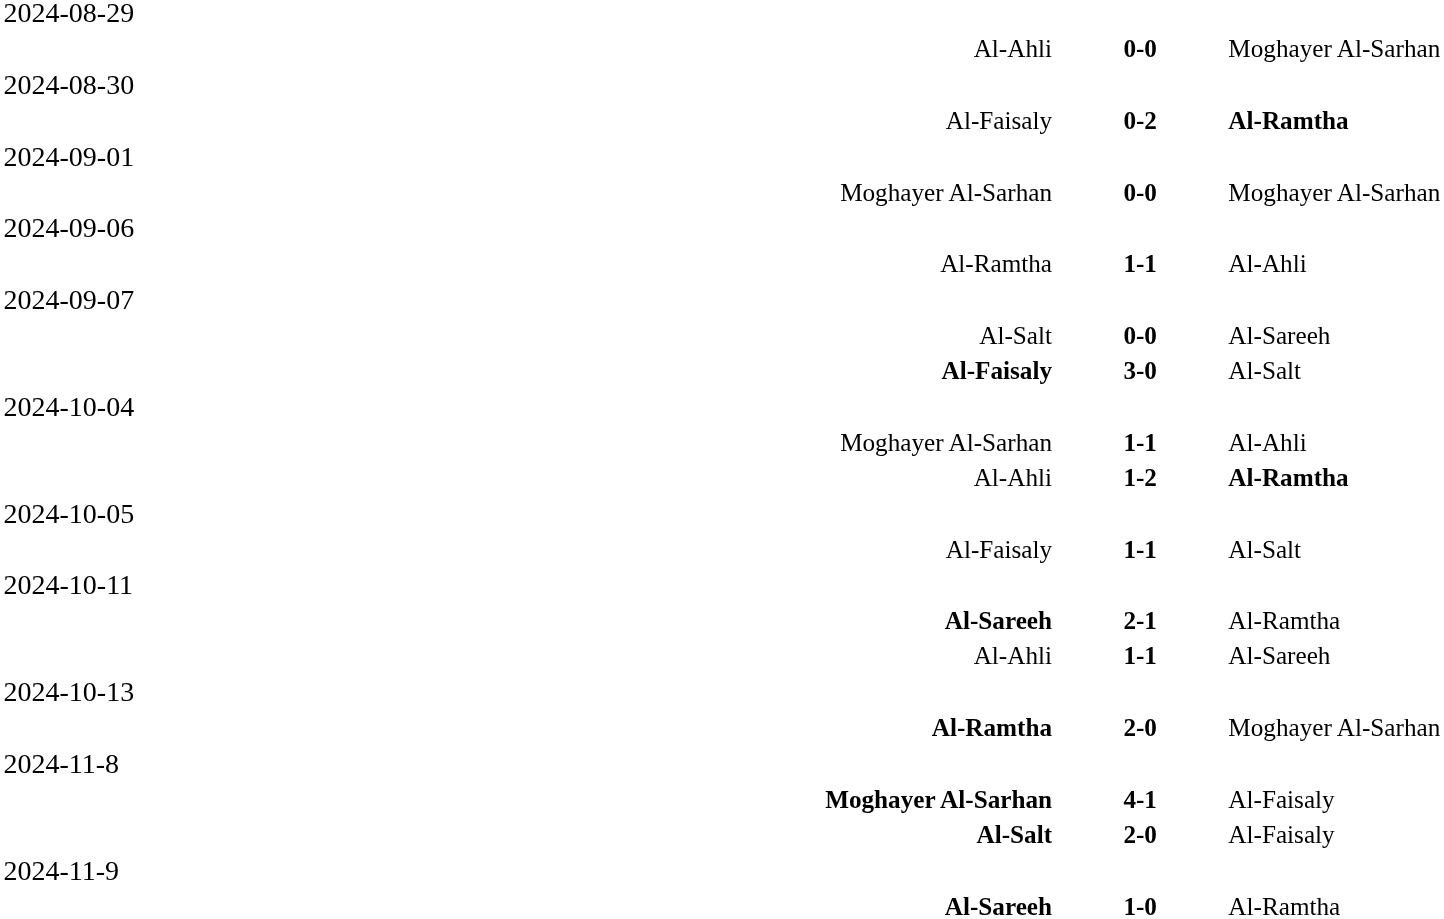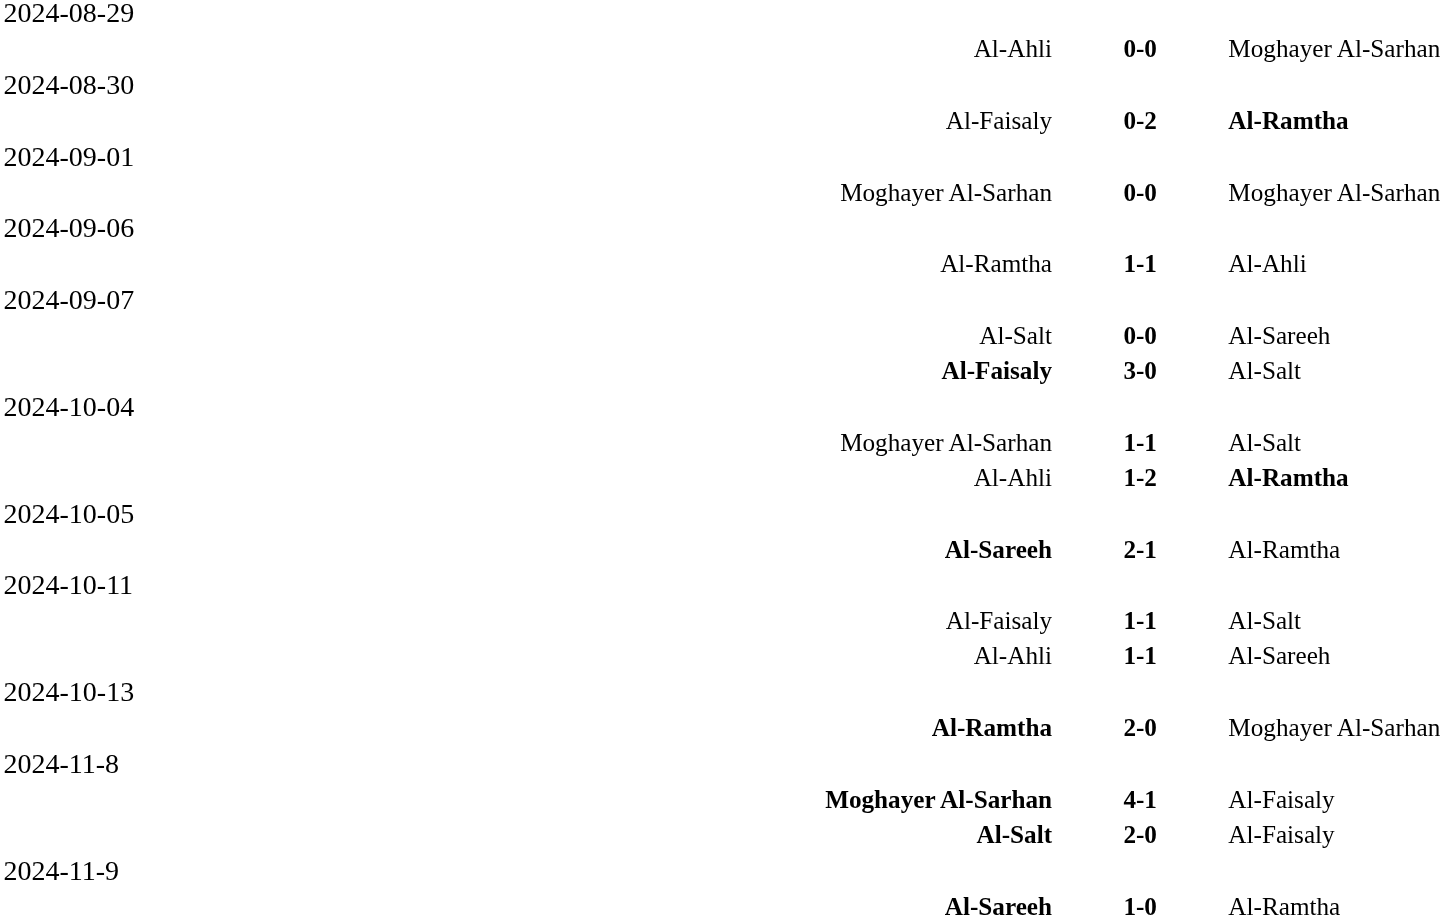Moghayer Al-Sarhan / 1-1 | column 3: Al-Ahli -> Al-Salt
rows swapped: Al-Sareeh / 2-1 <-> Al-Faisaly / 1-1
